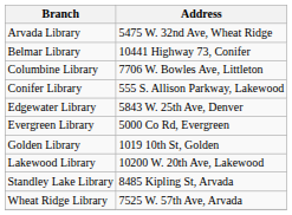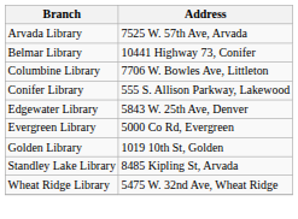Arvada Library | Address: 5475 W. 32nd Ave, Wheat Ridge -> 7525 W. 57th Ave, Arvada
- row: Lakewood Library | 10200 W. 20th Ave, Lakewood
Wheat Ridge Library | Address: 7525 W. 57th Ave, Arvada -> 5475 W. 32nd Ave, Wheat Ridge
